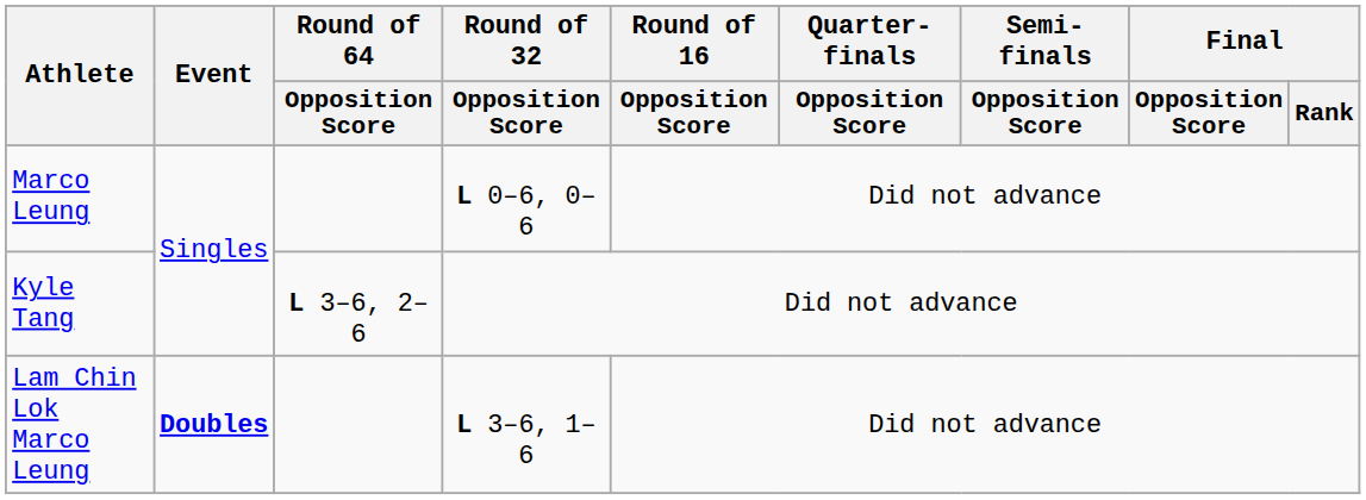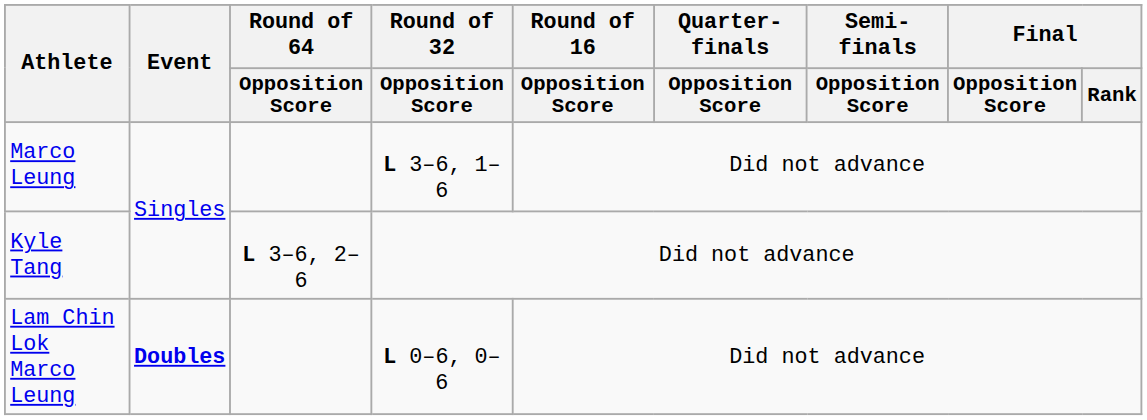Marco Leung | Round of 32 / Opposition Score: L 0–6, 0–6 -> L 3–6, 1–6
Lam Chin Lok Marco Leung | Round of 32 / Opposition Score: L 3–6, 1–6 -> L 0–6, 0–6
